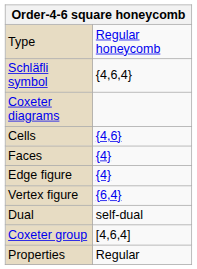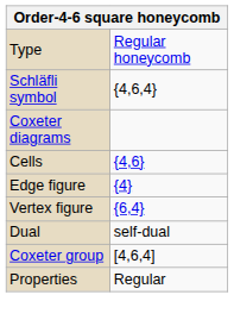- row: Faces | {4}
